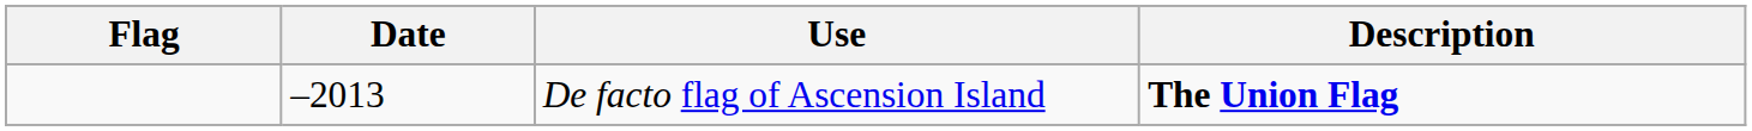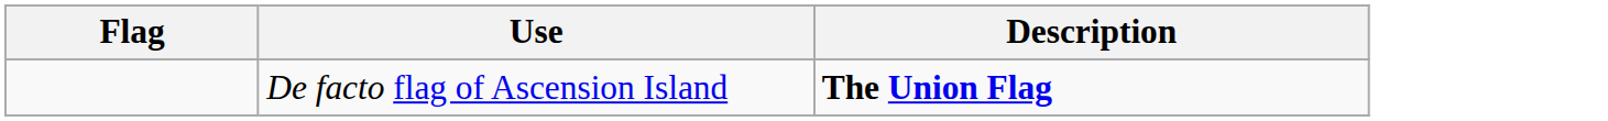- column: Date | –2013
